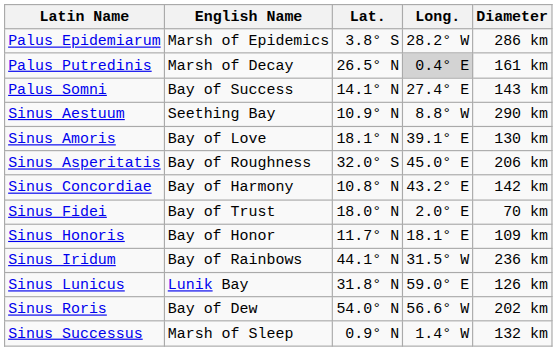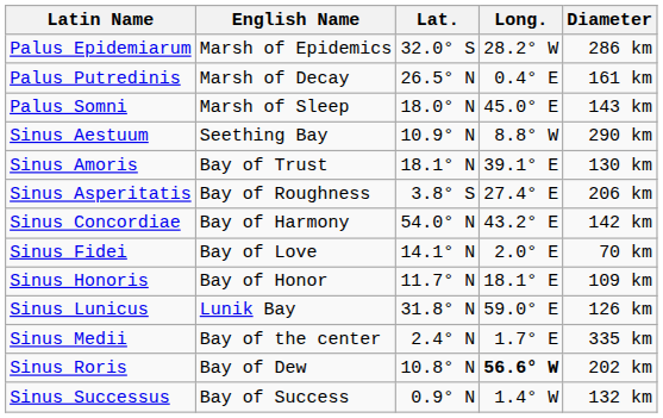Palus Epidemiarum | Lat.: 3.8° S -> 32.0° S
Palus Putredinis | Long.: lightgrey background -> no background
Palus Somni | English Name: Bay of Success -> Marsh of Sleep
Palus Somni | Lat.: 14.1° N -> 18.0° N
Palus Somni | Long.: 27.4° E -> 45.0° E
Sinus Amoris | English Name: Bay of Love -> Bay of Trust
Sinus Asperitatis | Lat.: 32.0° S -> 3.8° S
Sinus Asperitatis | Long.: 45.0° E -> 27.4° E
Sinus Concordiae | Lat.: 10.8° N -> 54.0° N
Sinus Fidei | English Name: Bay of Trust -> Bay of Love
Sinus Fidei | Lat.: 18.0° N -> 14.1° N
- row: Sinus Iridum | Bay of Rainbows | 44.1° N | 31.5° W | 236 km
+ row: Sinus Medii | Bay of the center | 2.4° N | 1.7° E | 335 km
Sinus Roris | Lat.: 54.0° N -> 10.8° N
Sinus Roris | Long.: normal -> bold
Sinus Successus | English Name: Marsh of Sleep -> Bay of Success
